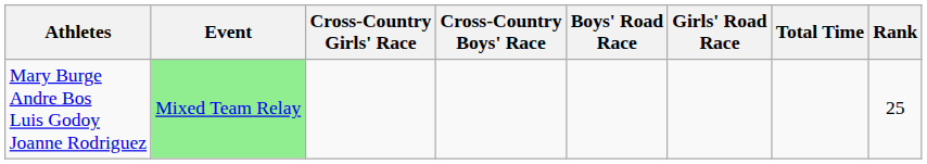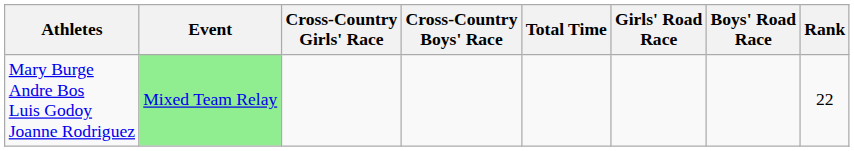columns swapped: Boys' Road Race <-> Total Time
Mary Burge Andre Bos Luis Godoy Joanne Rodriguez | Rank: 25 -> 22
